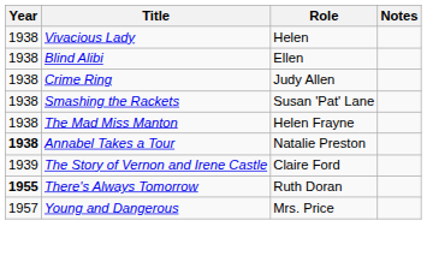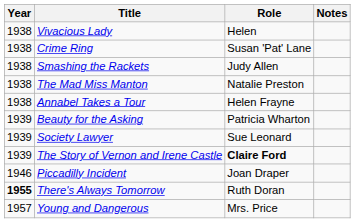- row: 1938 | Blind Alibi | Ellen
Crime Ring | Role: Judy Allen -> Susan 'Pat' Lane
Smashing the Rackets | Role: Susan 'Pat' Lane -> Judy Allen
The Mad Miss Manton | Role: Helen Frayne -> Natalie Preston
Annabel Takes a Tour | Year: bold -> normal
Annabel Takes a Tour | Role: Natalie Preston -> Helen Frayne
+ row: 1939 | Beauty for the Asking | Patricia Wharton
+ row: 1939 | Society Lawyer | Sue Leonard
The Story of Vernon and Irene Castle | Role: normal -> bold
+ row: 1946 | Piccadilly Incident | Joan Draper
